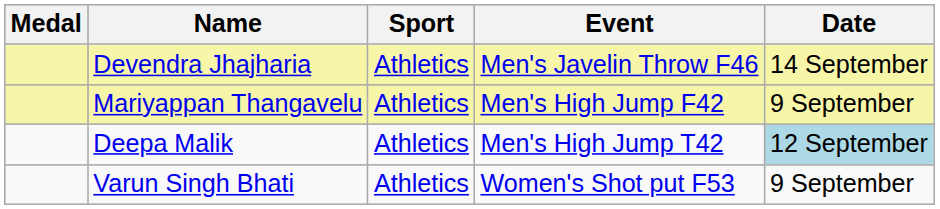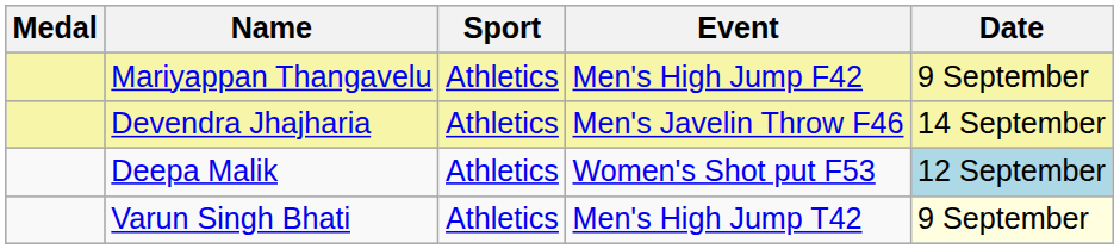rows swapped: Mariyappan Thangavelu <-> Devendra Jhajharia
Deepa Malik | Event: Men's High Jump T42 -> Women's Shot put F53
Varun Singh Bhati | Event: Women's Shot put F53 -> Men's High Jump T42
Varun Singh Bhati | Date: no background -> lightyellow background
